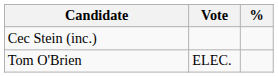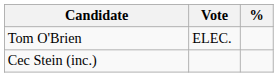rows swapped: Tom O'Brien <-> Cec Stein (inc.)
